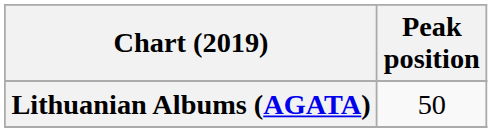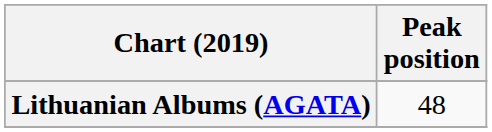Lithuanian Albums (AGATA) | Peak position: 50 -> 48
